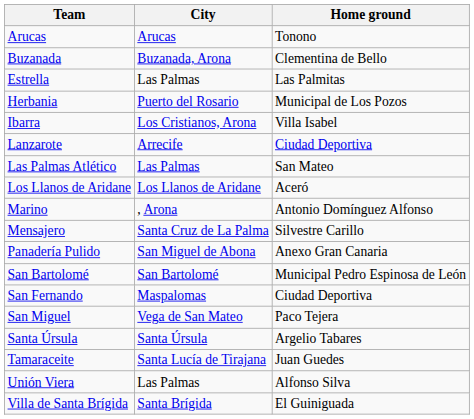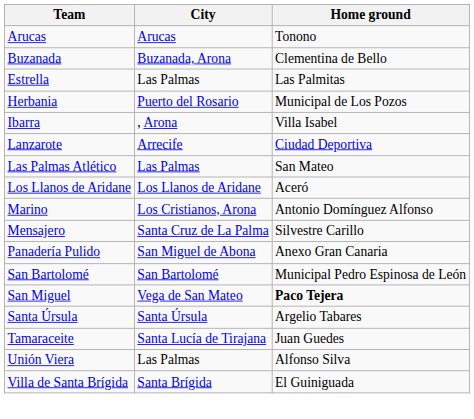Ibarra | City: Los Cristianos, Arona -> , Arona
Marino | City: , Arona -> Los Cristianos, Arona
- row: San Fernando | Maspalomas | Ciudad Deportiva
San Miguel | Home ground: normal -> bold
